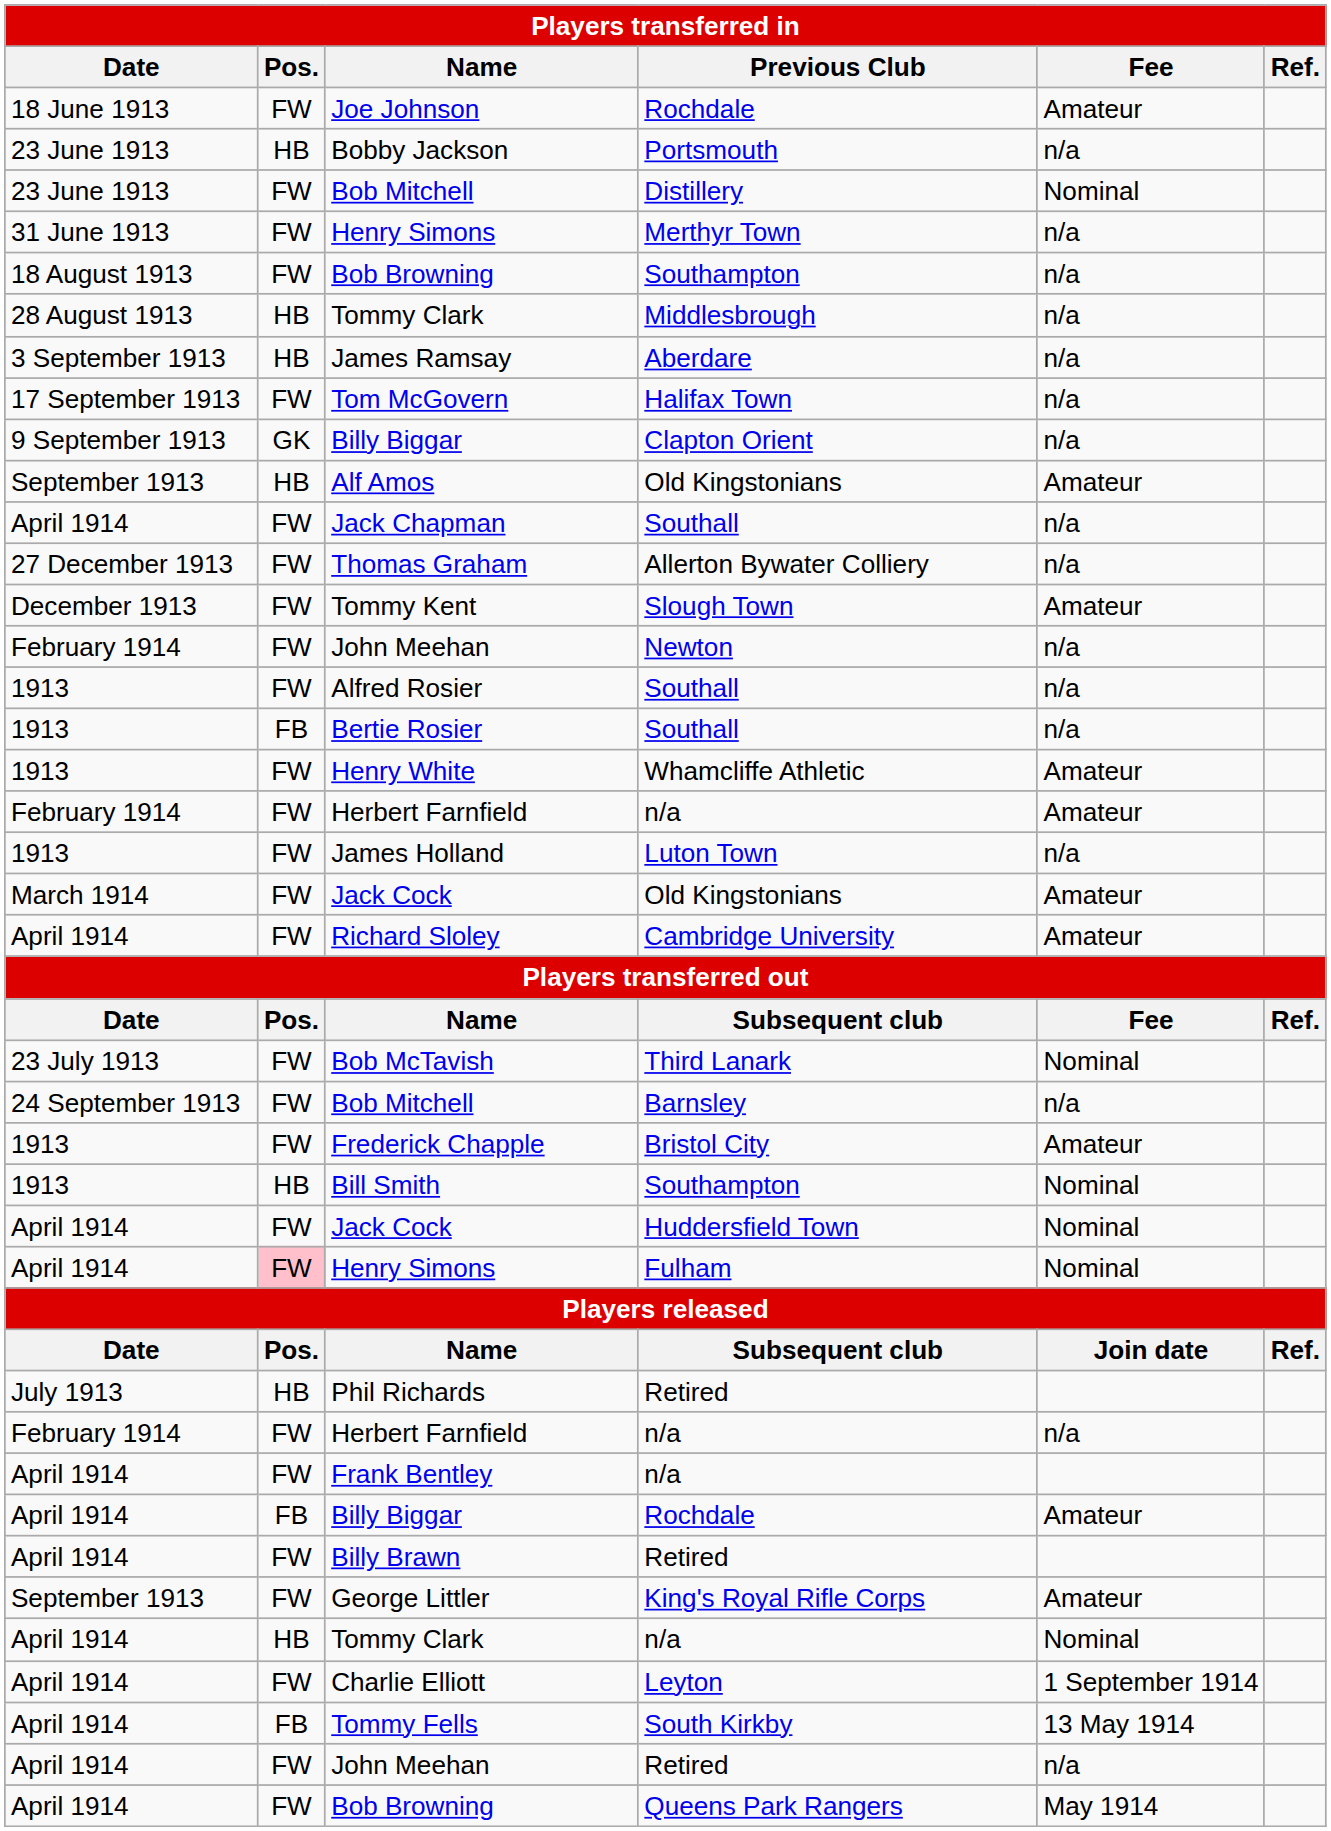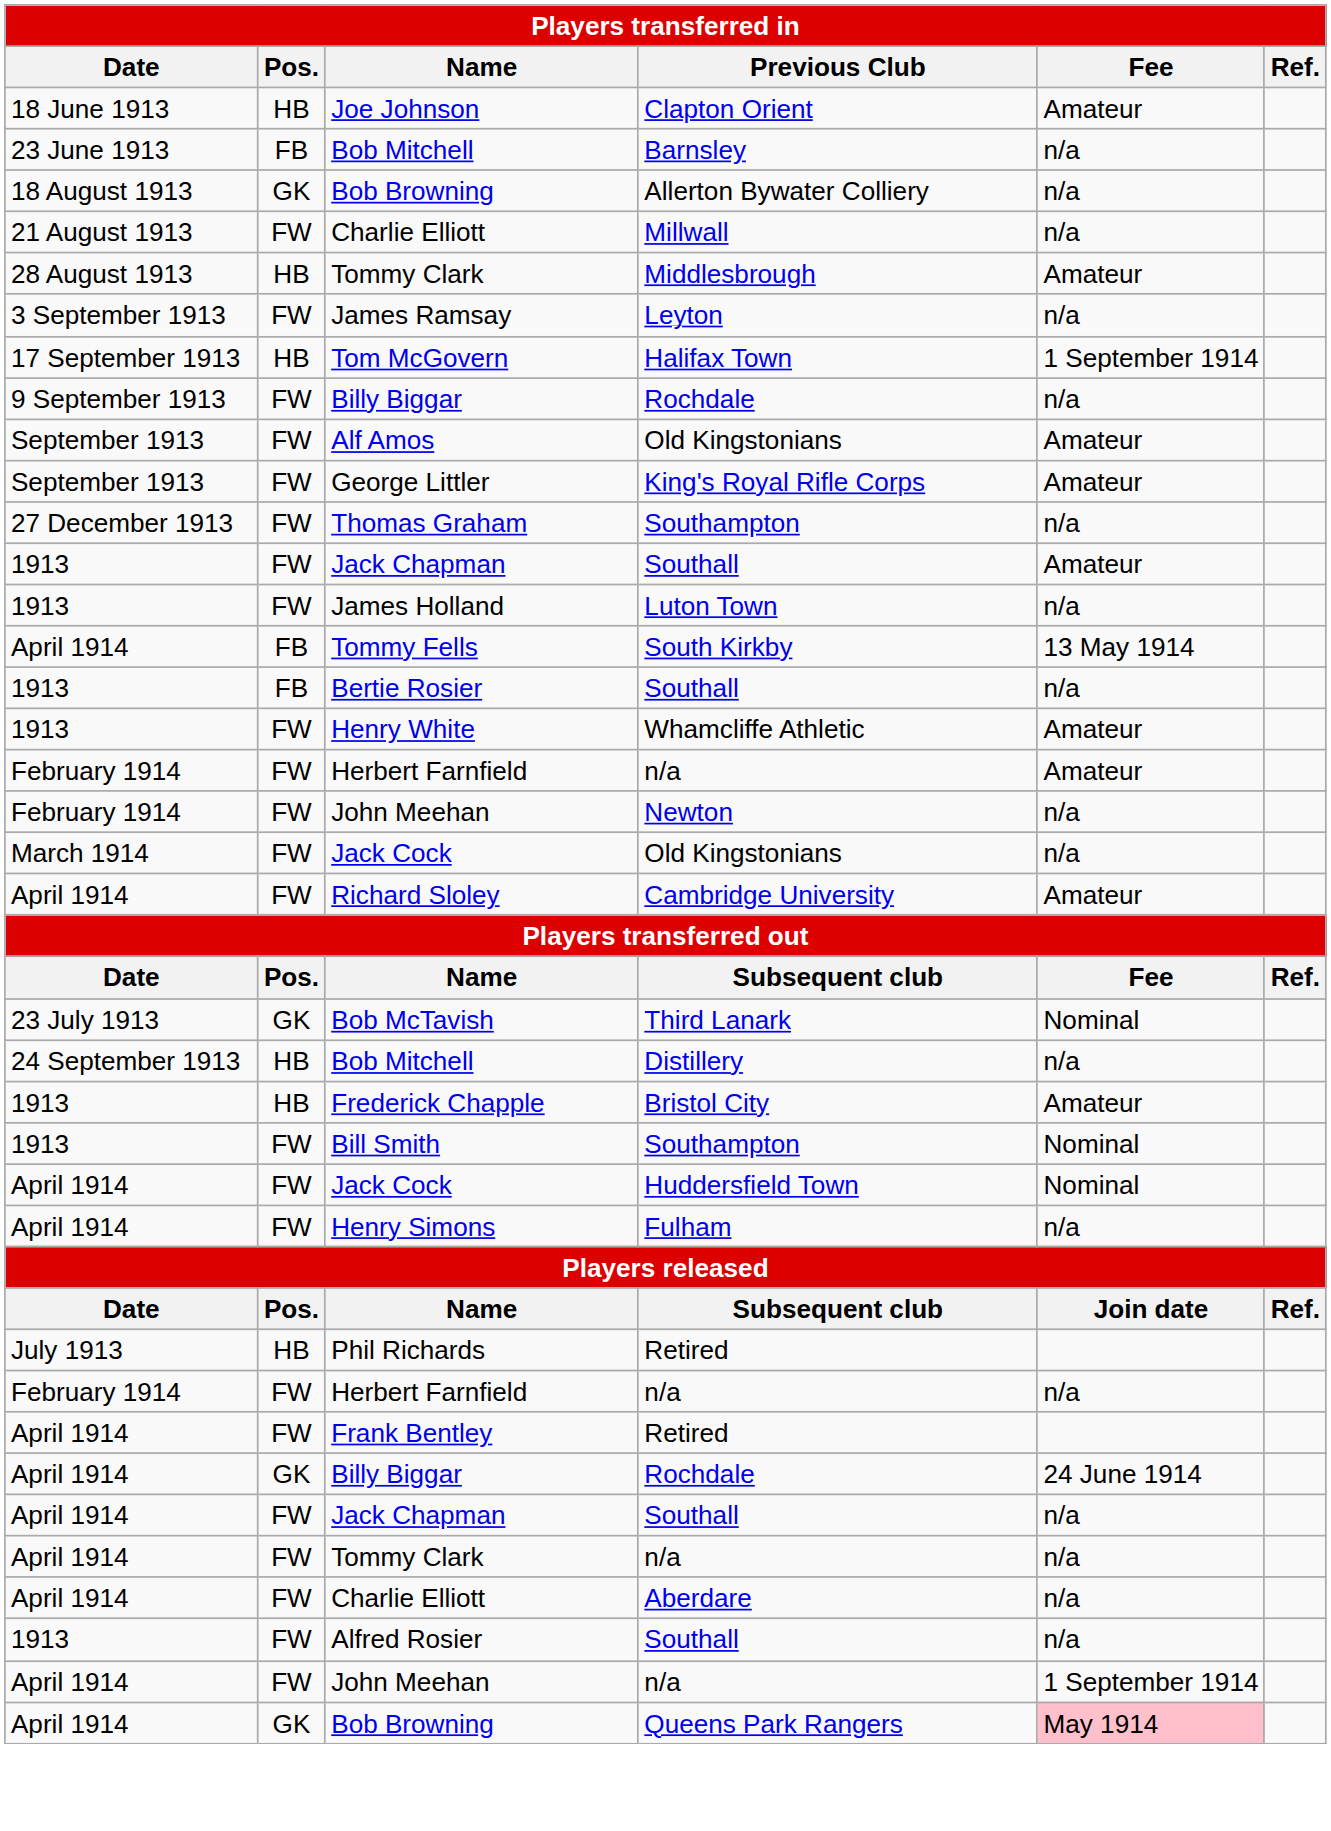Joe Johnson | Pos.: FW -> HB
Joe Johnson | Previous Club: Rochdale -> Clapton Orient
- row: 23 June 1913 | HB | Bobby Jackson | Portsmouth | n/a
23 June 1913 / Bob Mitchell | Pos.: FW -> FB
23 June 1913 / Bob Mitchell | Previous Club: Distillery -> Barnsley
23 June 1913 / Bob Mitchell | Fee: Nominal -> n/a
- row: 31 June 1913 | FW | Henry Simons | Merthyr Town | n/a
18 August 1913 / Bob Browning | Pos.: FW -> GK
18 August 1913 / Bob Browning | Previous Club: Southampton -> Allerton Bywater Colliery
+ row: 21 August 1913 | FW | Charlie Elliott | Millwall | n/a
28 August 1913 / Tommy Clark | Fee: n/a -> Amateur
James Ramsay | Pos.: HB -> FW
James Ramsay | Previous Club: Aberdare -> Leyton
Tom McGovern | Pos.: FW -> HB
Tom McGovern | Fee: n/a -> 1 September 1914
9 September 1913 / Billy Biggar | Pos.: GK -> FW
9 September 1913 / Billy Biggar | Previous Club: Clapton Orient -> Rochdale
Alf Amos | Pos.: HB -> FW
rows swapped: George Littler <-> April 1914 / Jack Chapman
Thomas Graham | Previous Club: Allerton Bywater Colliery -> Southampton
- row: December 1913 | FW | Tommy Kent | Slough Town | Amateur
+ row: 1913 | FW | Jack Chapman | Southall | Amateur
rows swapped: James Holland <-> February 1914 / John Meehan
rows swapped: Alfred Rosier <-> Tommy Fells
March 1914 / Jack Cock | Fee: Amateur -> n/a
Bob McTavish | Pos.: FW -> GK
24 September 1913 / Bob Mitchell | Pos.: FW -> HB
24 September 1913 / Bob Mitchell | Previous Club: Barnsley -> Distillery
Frederick Chapple | Pos.: FW -> HB
Bill Smith | Pos.: HB -> FW
April 1914 / Henry Simons | Pos.: pink background -> no background
April 1914 / Henry Simons | Fee: Nominal -> n/a
Frank Bentley | Previous Club: n/a -> Retired
April 1914 / Billy Biggar | Pos.: FB -> GK
April 1914 / Billy Biggar | Fee: Amateur -> 24 June 1914
- row: April 1914 | FW | Billy Brawn | Retired
April 1914 / Tommy Clark | Pos.: HB -> FW
April 1914 / Tommy Clark | Fee: Nominal -> n/a
April 1914 / Charlie Elliott | Previous Club: Leyton -> Aberdare
April 1914 / Charlie Elliott | Fee: 1 September 1914 -> n/a
April 1914 / John Meehan | Previous Club: Retired -> n/a
April 1914 / John Meehan | Fee: n/a -> 1 September 1914
April 1914 / Bob Browning | Pos.: FW -> GK
April 1914 / Bob Browning | Fee: no background -> pink background
